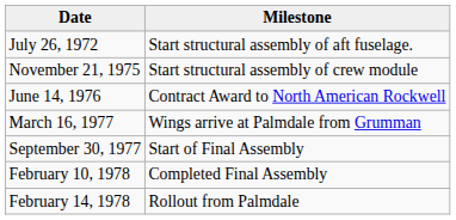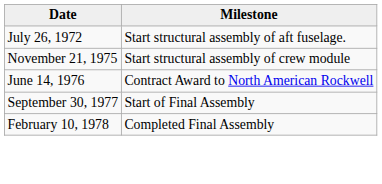- row: March 16, 1977 | Wings arrive at Palmdale from Grumman
- row: February 14, 1978 | Rollout from Palmdale
